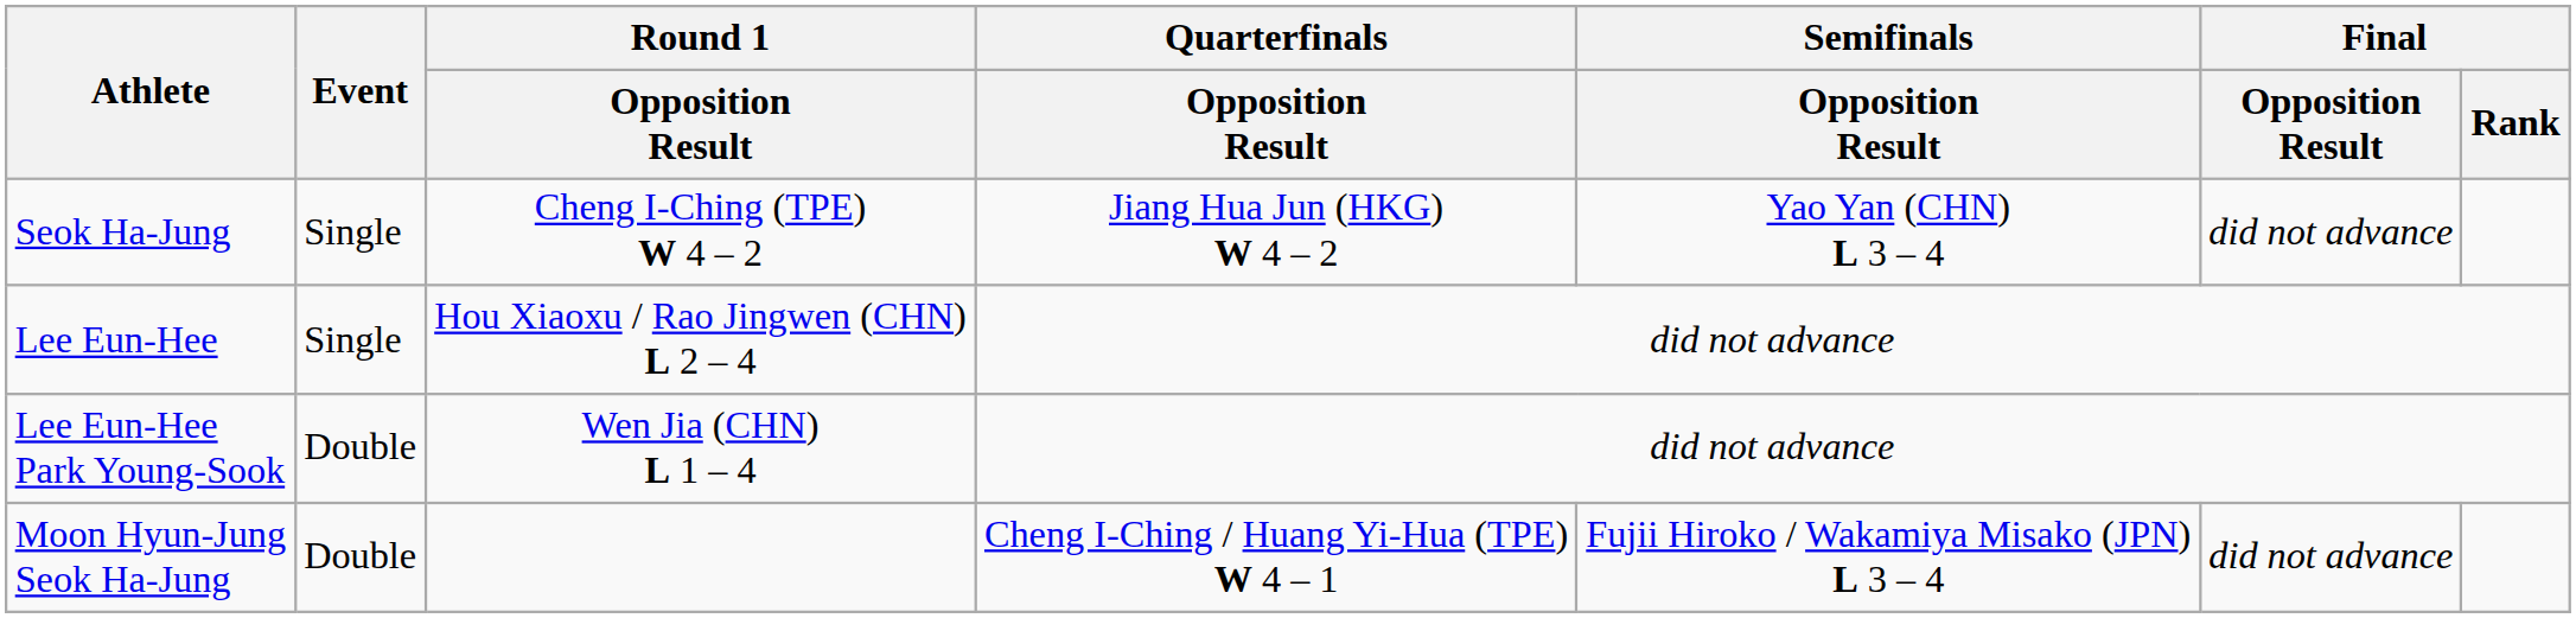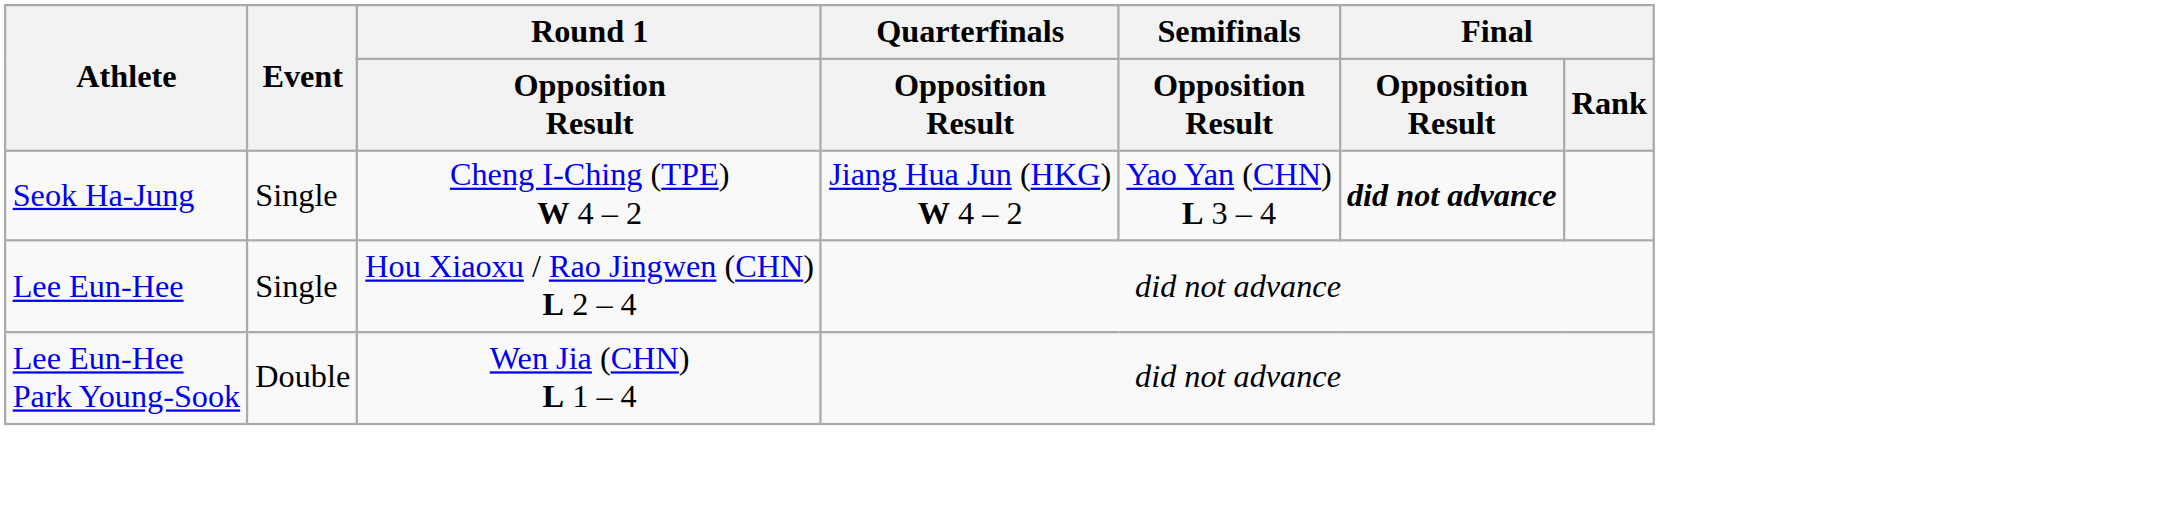Seok Ha-Jung | Final / Opposition Result: normal -> bold
- row: Moon Hyun-Jung Seok Ha-Jung | Double | Cheng I-Ching / Huang Yi-Hua (TPE) W 4 – 1 | Fujii Hiroko / Wakamiya Misako (JPN) L 3 – 4 | did not advance
